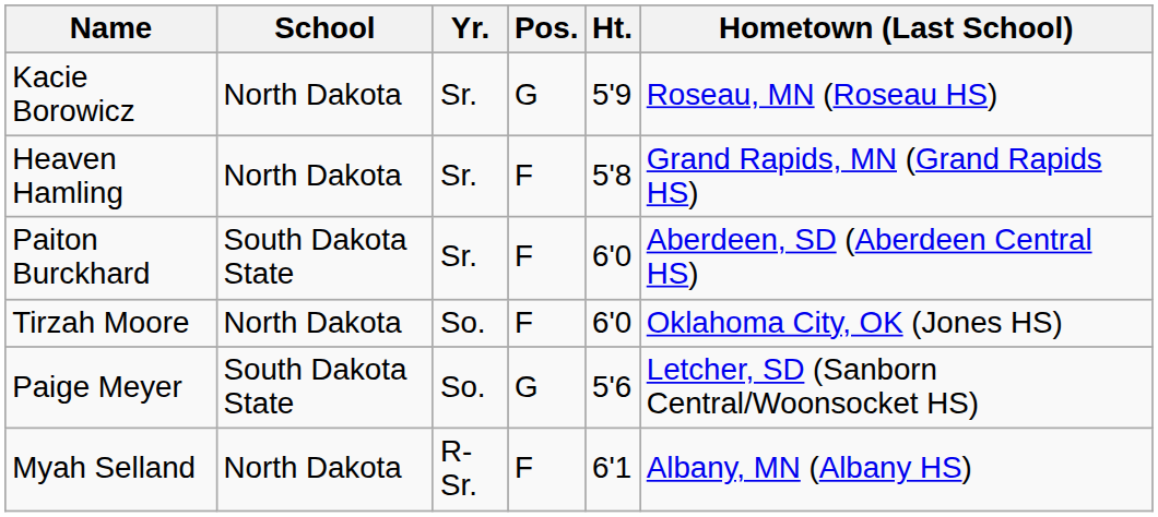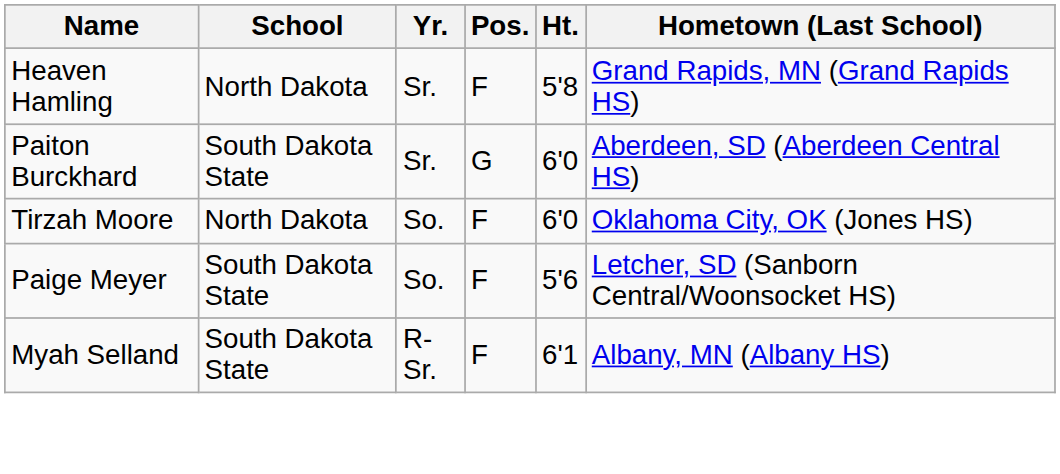- row: Kacie Borowicz | North Dakota | Sr. | G | 5'9 | Roseau, MN (Roseau HS)
Paiton Burckhard | Pos.: F -> G
Paige Meyer | Pos.: G -> F
Myah Selland | School: North Dakota -> South Dakota State
